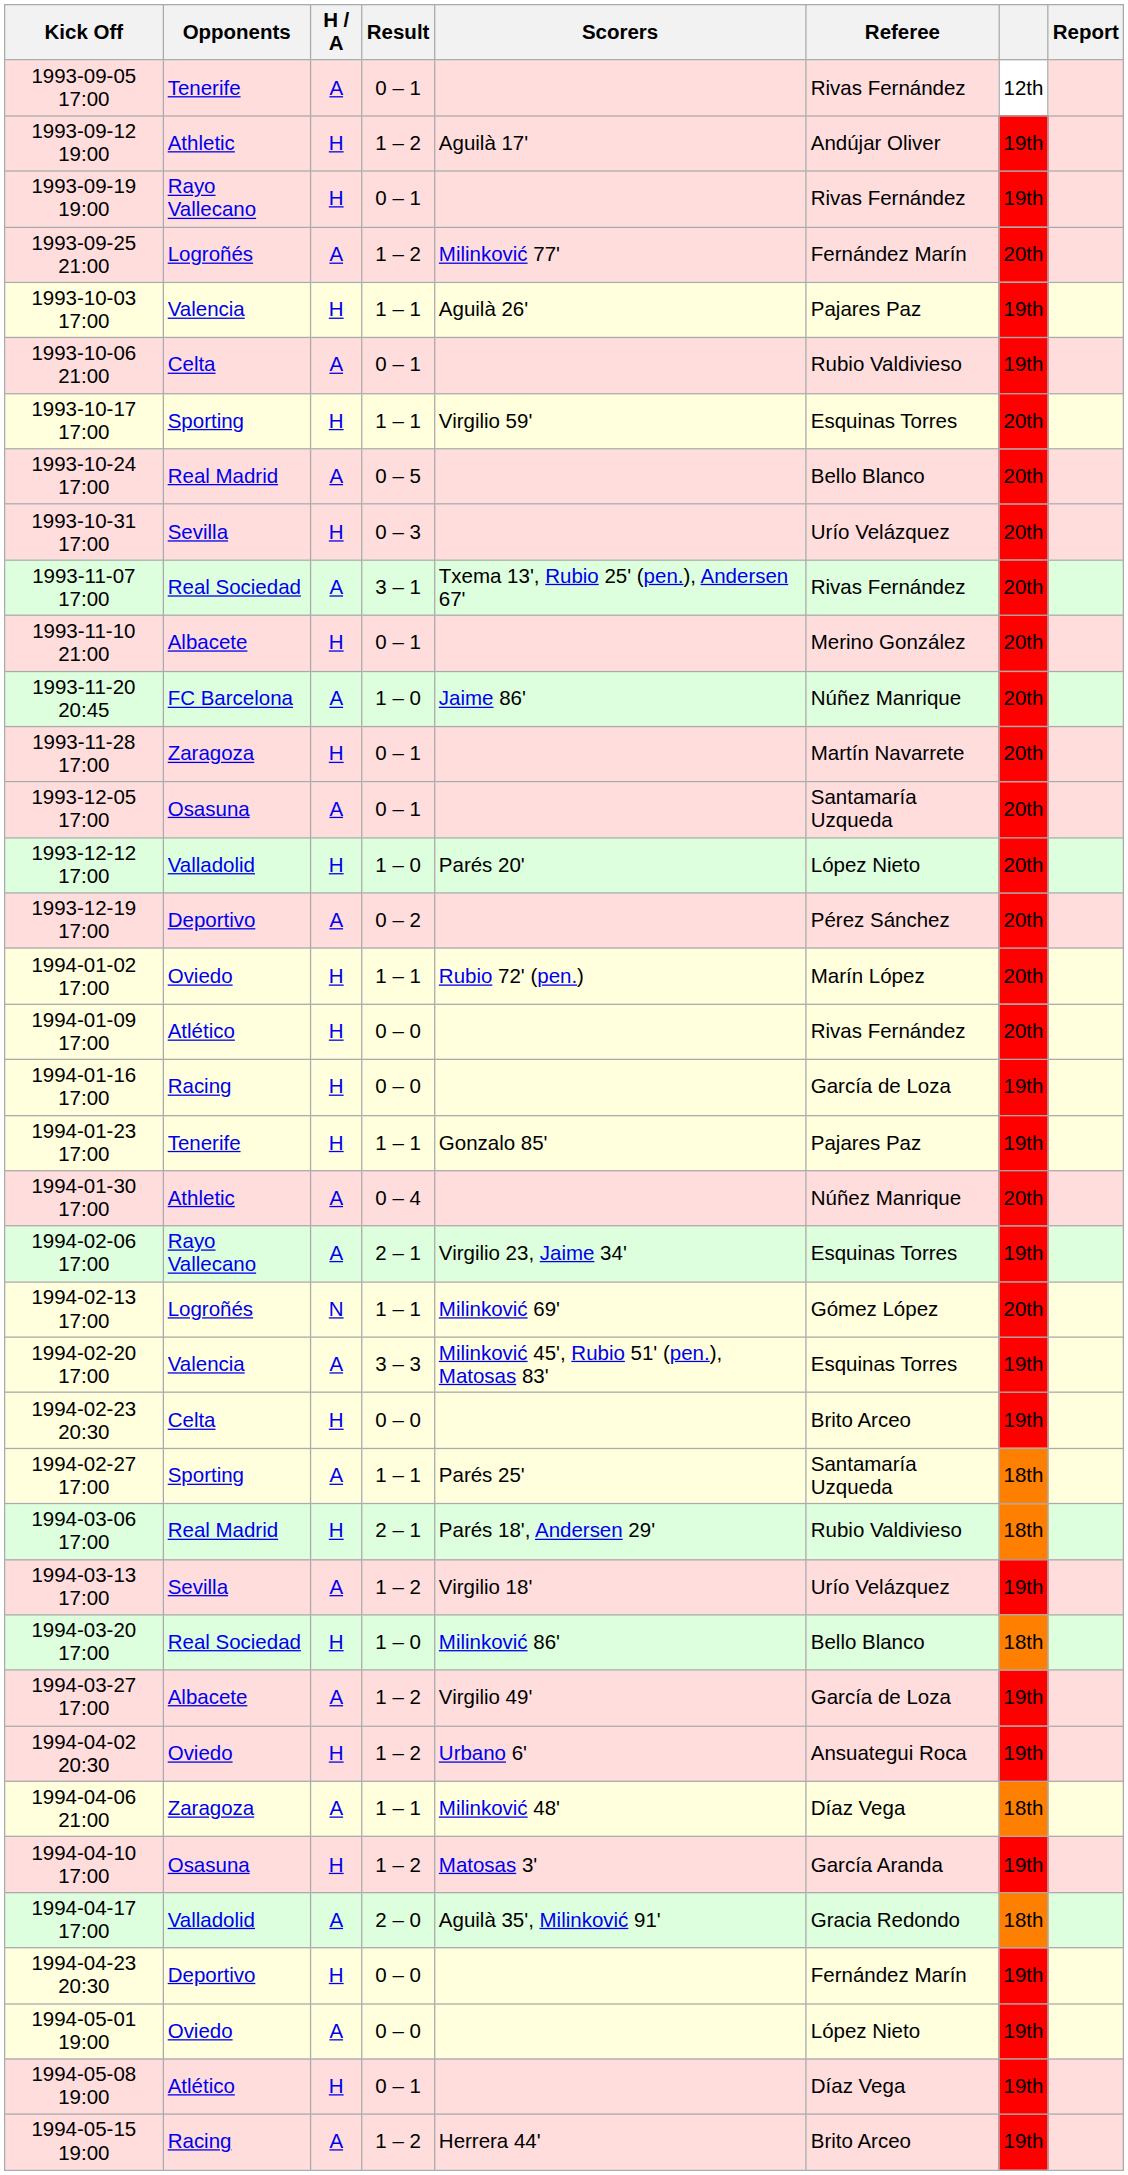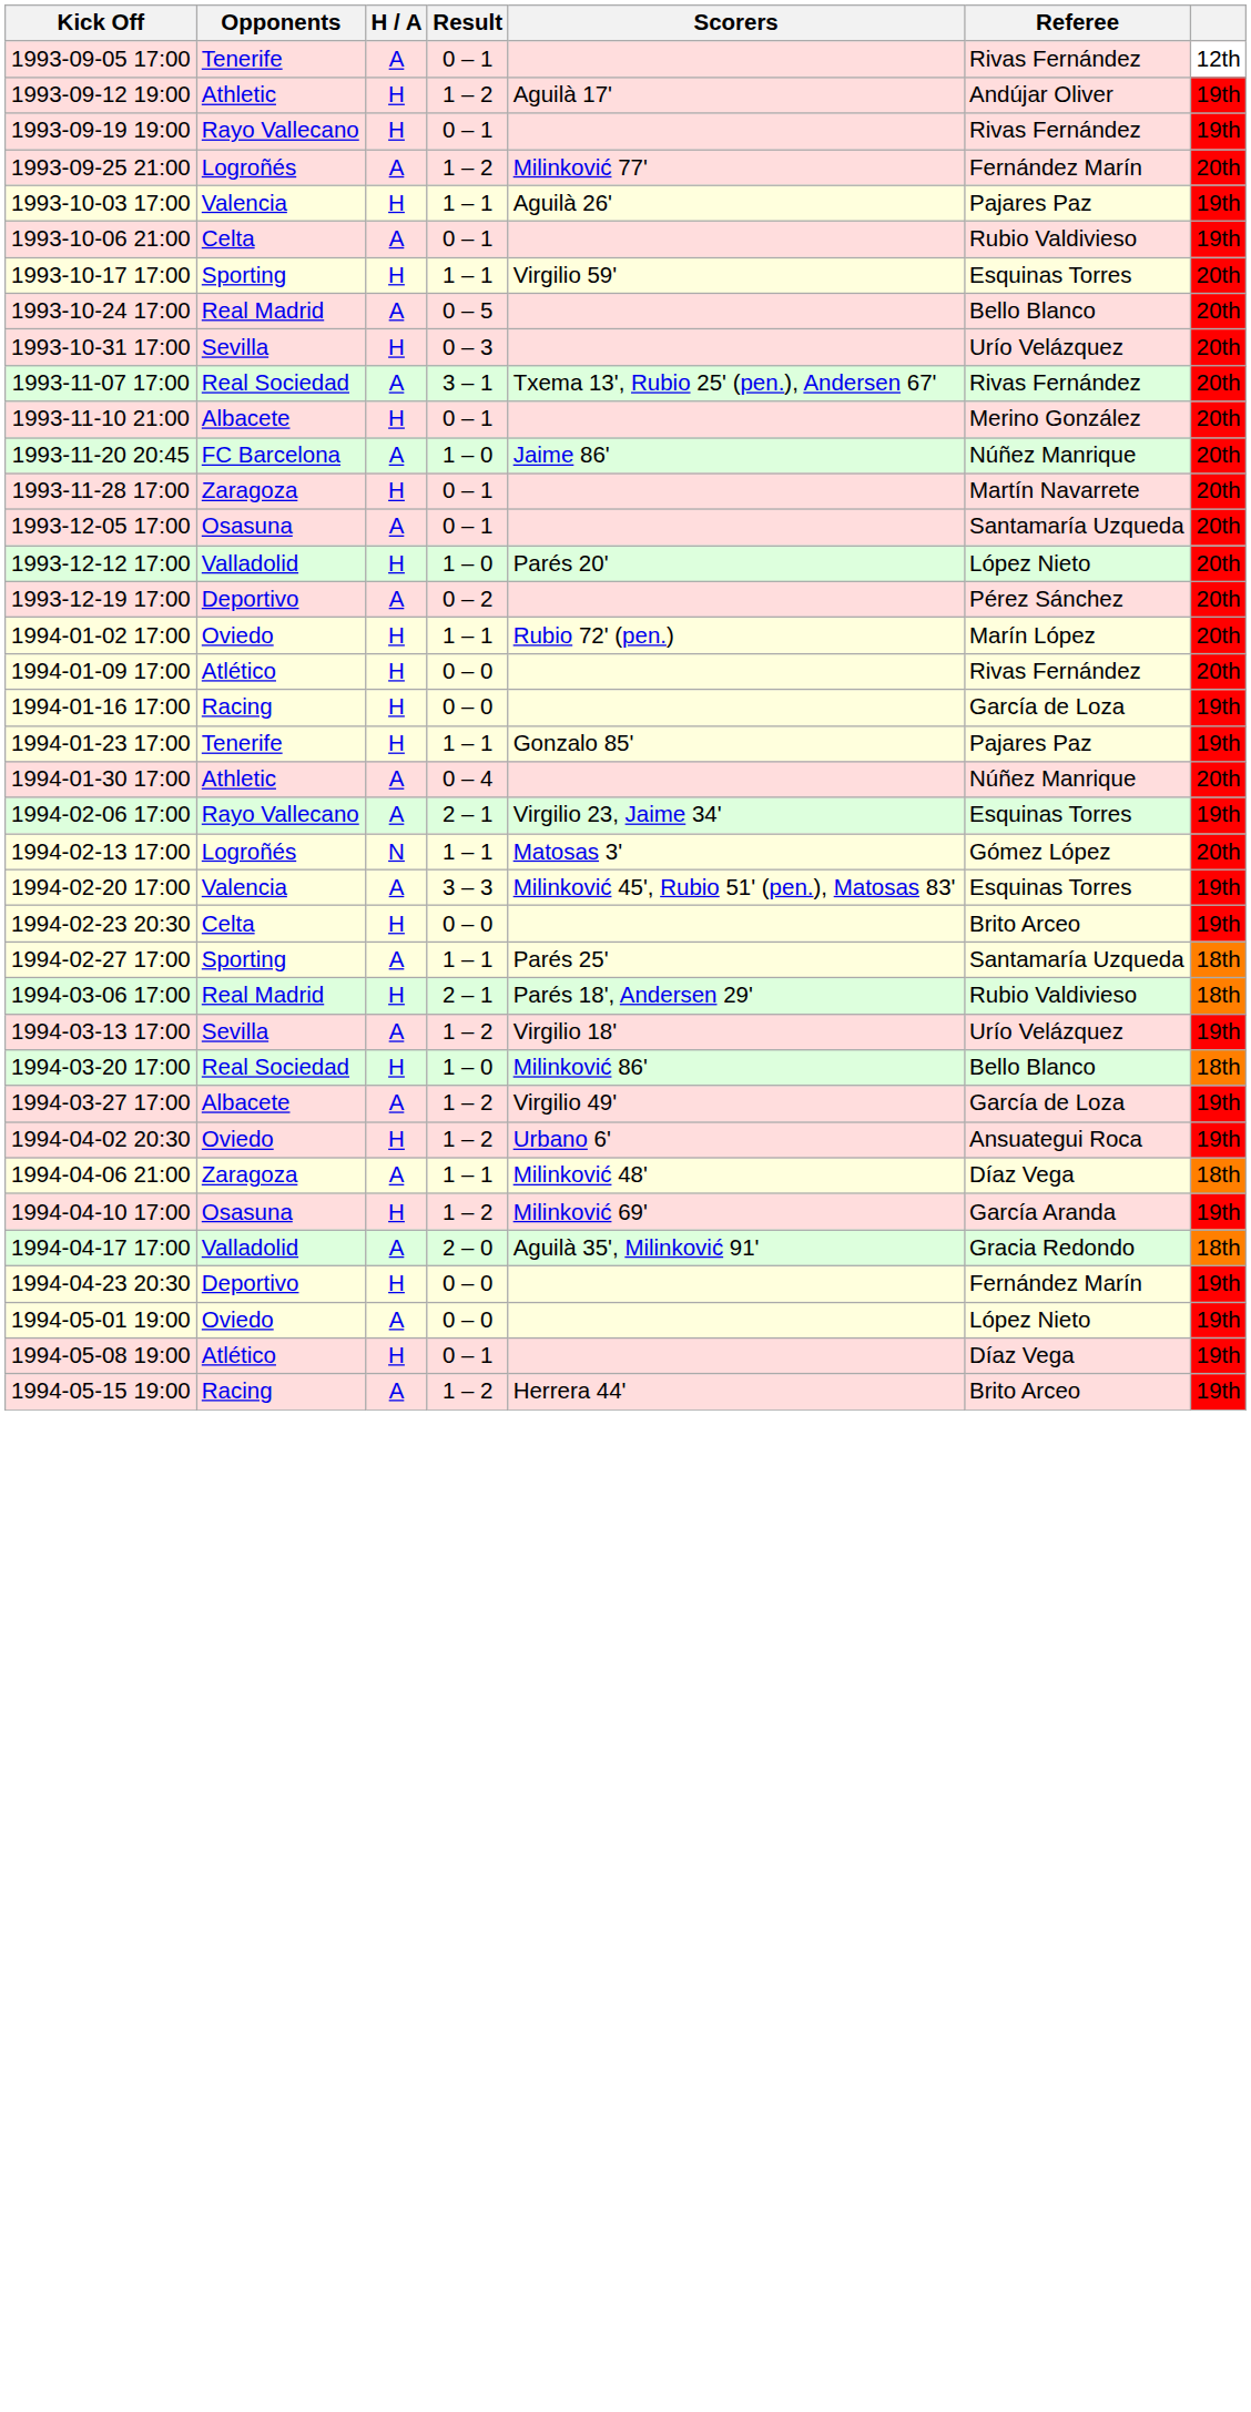- column: Report
1994-02-13 17:00 | Scorers: Milinković 69' -> Matosas 3'
1994-04-10 17:00 | Scorers: Matosas 3' -> Milinković 69'
